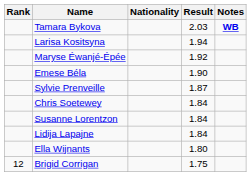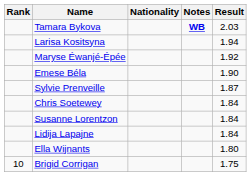columns swapped: Result <-> Notes
Brigid Corrigan | Rank: 12 -> 10
